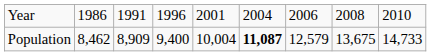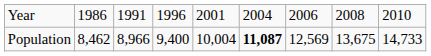Population | column 3: 8,909 -> 8,966
Population | column 7: 12,579 -> 12,569
